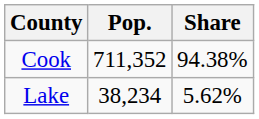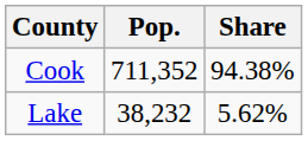Lake | Pop.: 38,234 -> 38,232
